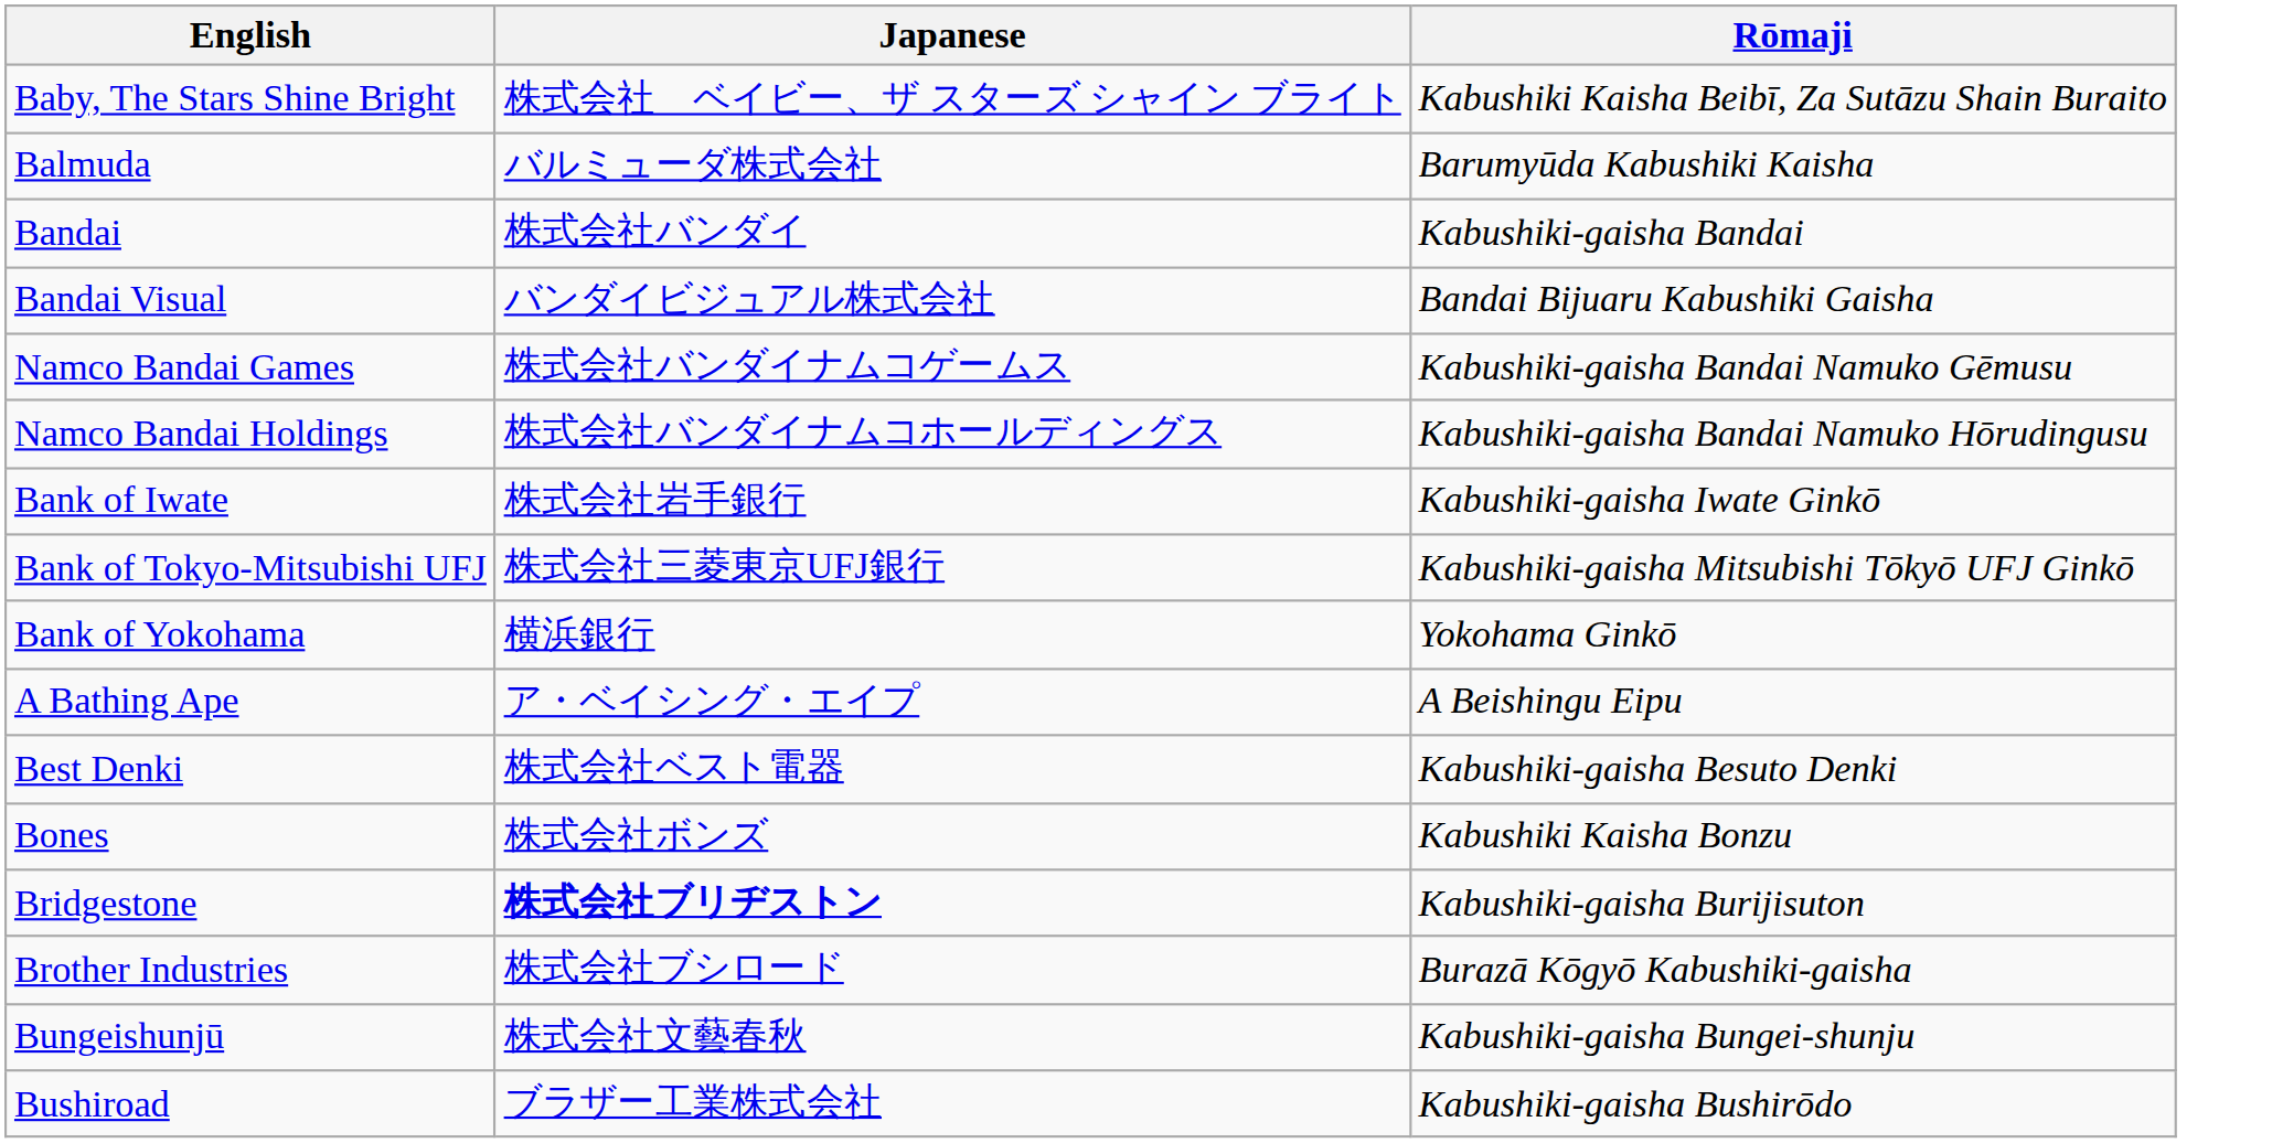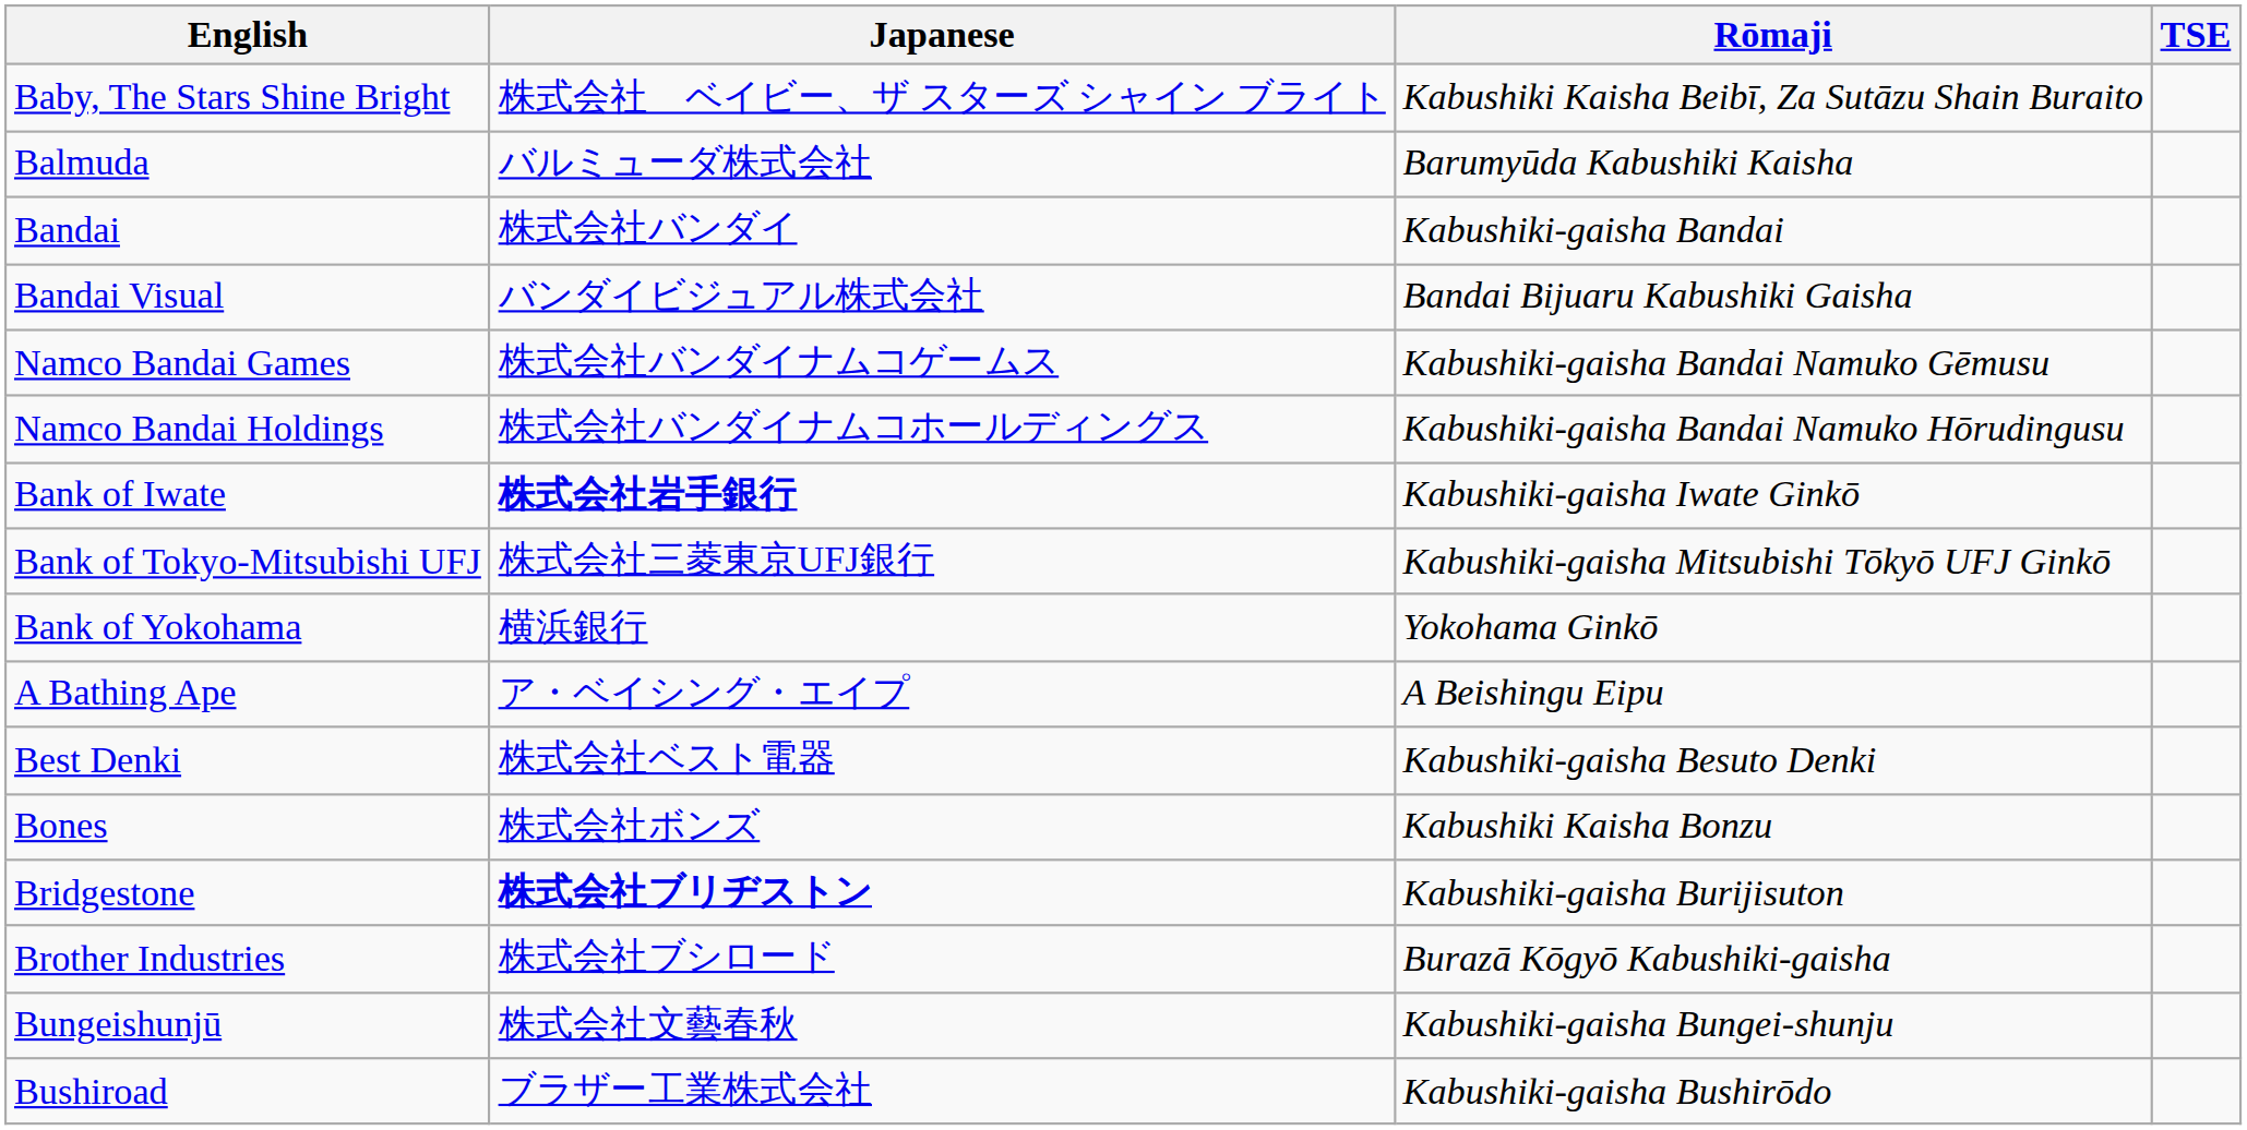+ column: TSE
Bank of Iwate | Japanese: normal -> bold
